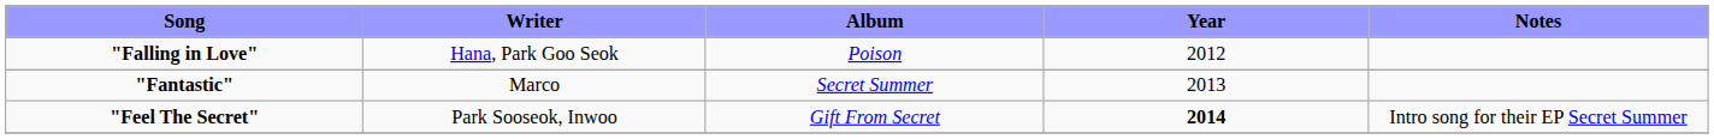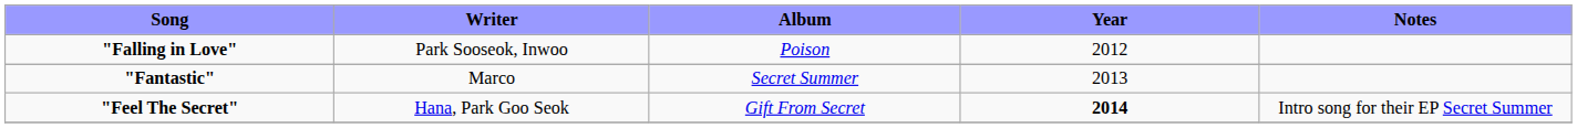"Falling in Love" | Writer: Hana, Park Goo Seok -> Park Sooseok, Inwoo
"Feel The Secret" | Writer: Park Sooseok, Inwoo -> Hana, Park Goo Seok
